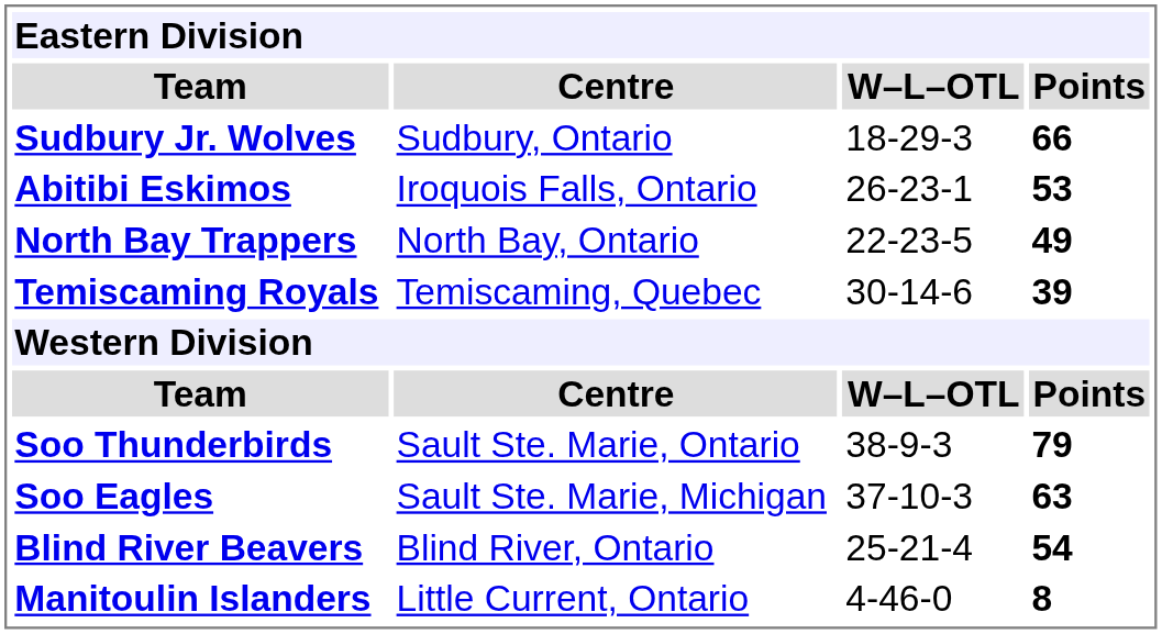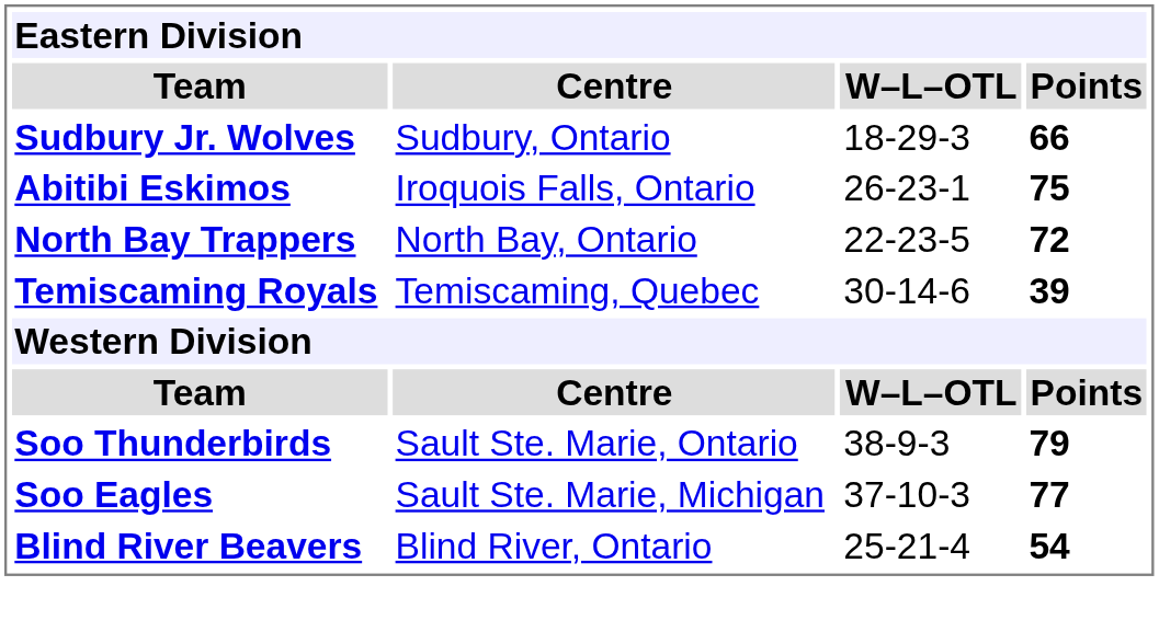Abitibi Eskimos | Points: 53 -> 75
North Bay Trappers | Points: 49 -> 72
Soo Eagles | Points: 63 -> 77
- row: Manitoulin Islanders | Little Current, Ontario | 4-46-0 | 8
